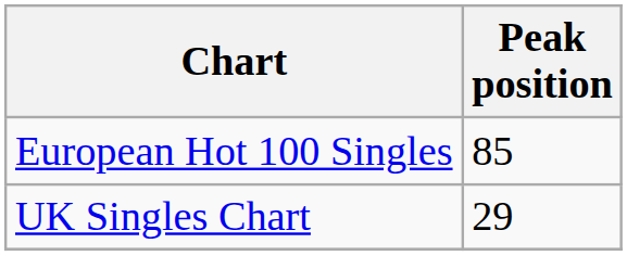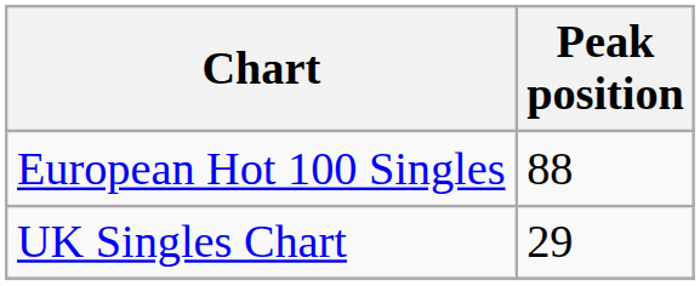European Hot 100 Singles | Peak position: 85 -> 88
